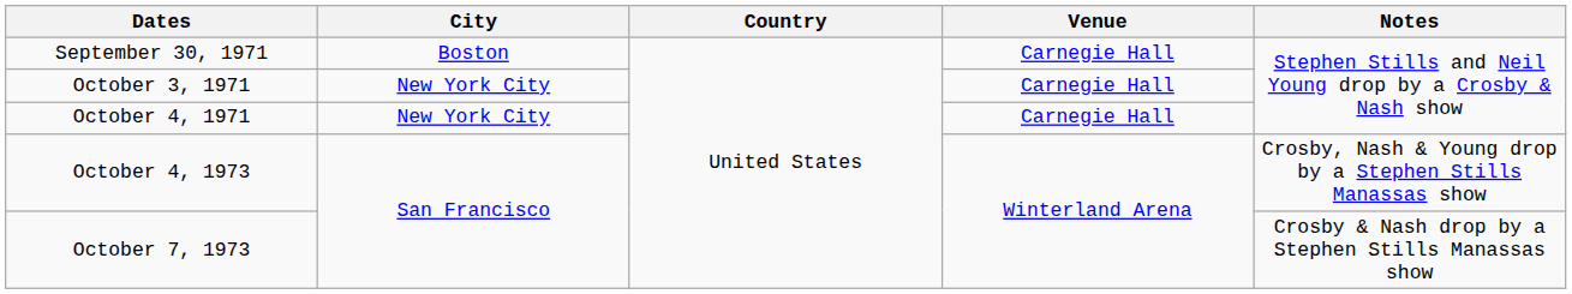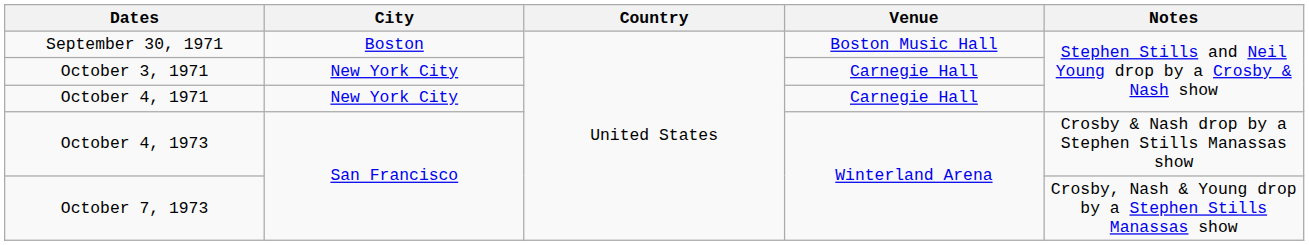September 30, 1971 | Venue: Carnegie Hall -> Boston Music Hall
October 4, 1973 | Notes: Crosby, Nash & Young drop by a Stephen Stills Manassas show -> Crosby & Nash drop by a Stephen Stills Manassas show
October 7, 1973 | Notes: Crosby & Nash drop by a Stephen Stills Manassas show -> Crosby, Nash & Young drop by a Stephen Stills Manassas show
